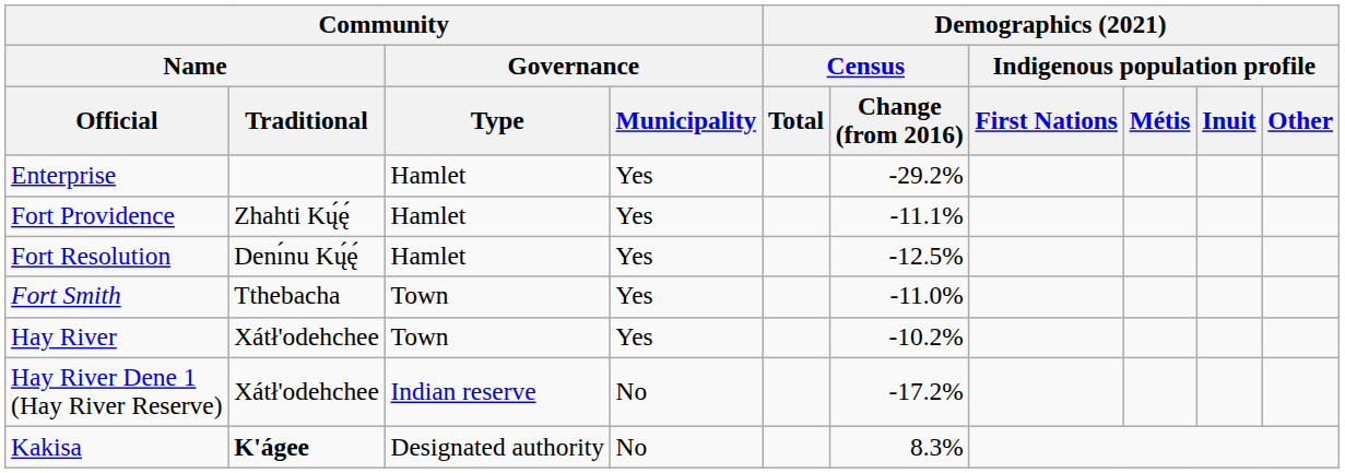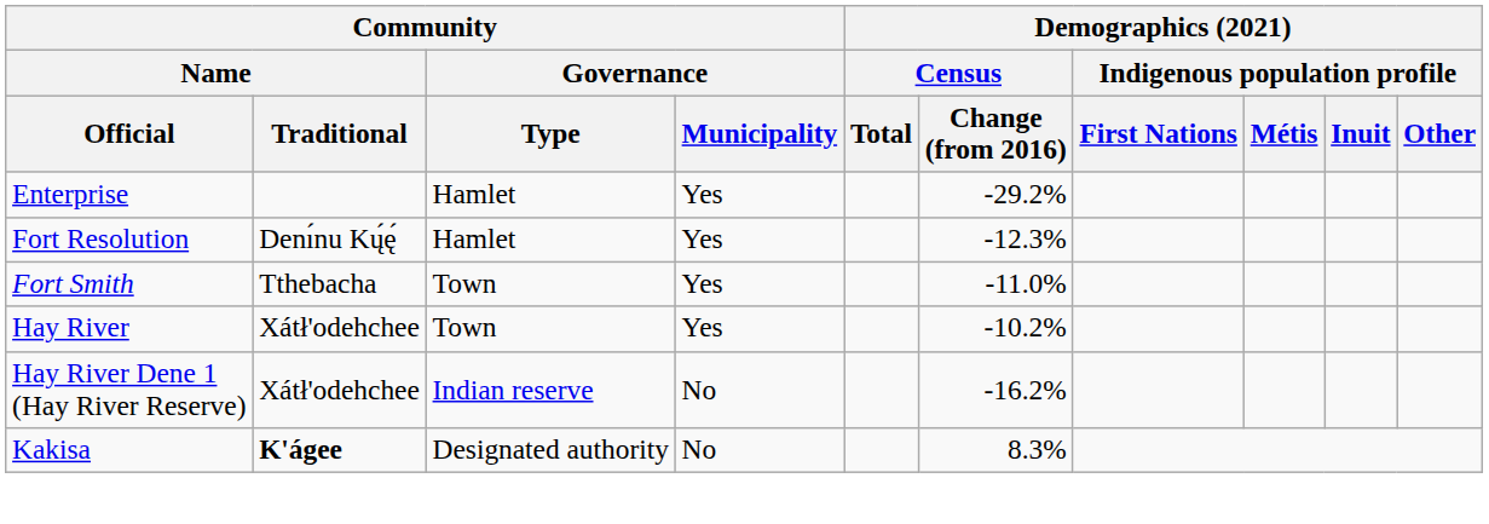- row: Fort Providence | Zhahti Kų́ę́ | Hamlet | Yes | -11.1%
Fort Resolution | Demographics (2021) / Census / Change (from 2016): -12.5% -> -12.3%
Hay River Dene 1 (Hay River Reserve) | Demographics (2021) / Census / Change (from 2016): -17.2% -> -16.2%
